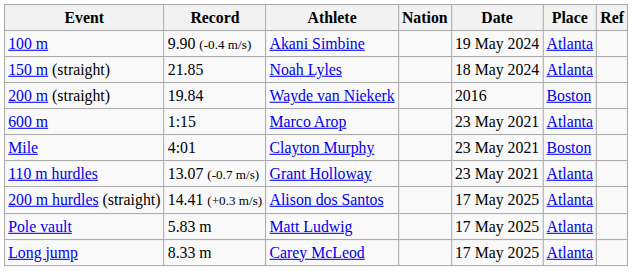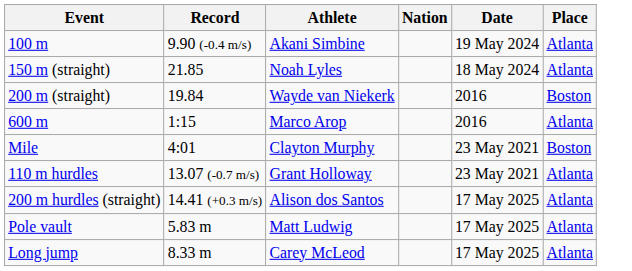- column: Ref
600 m | Date: 23 May 2021 -> 2016
